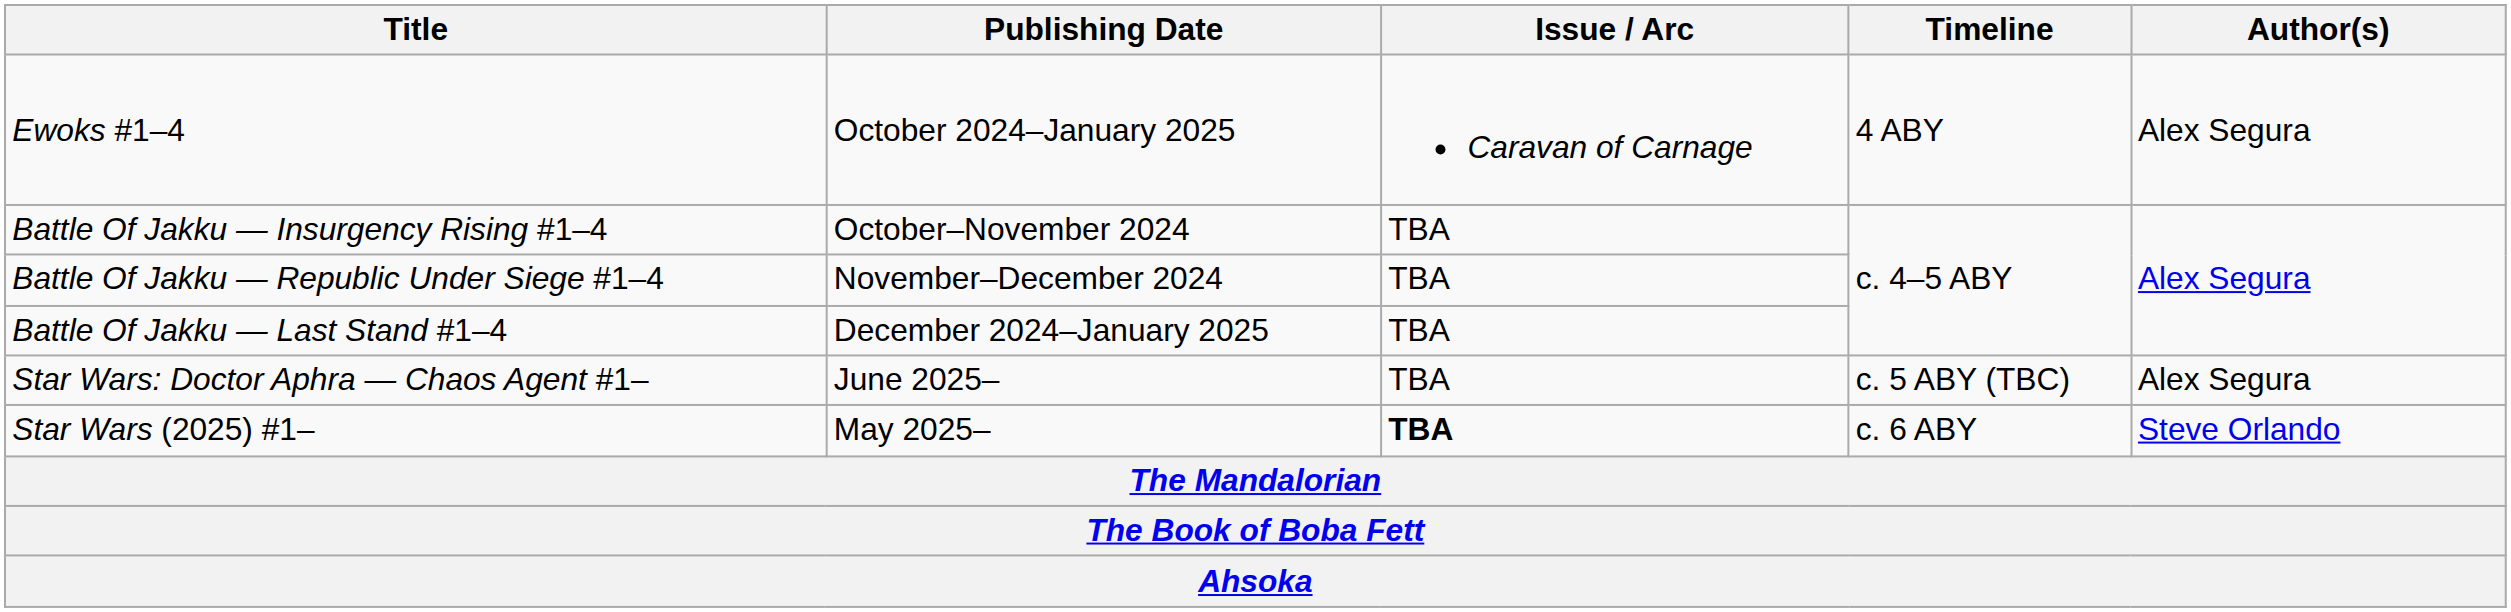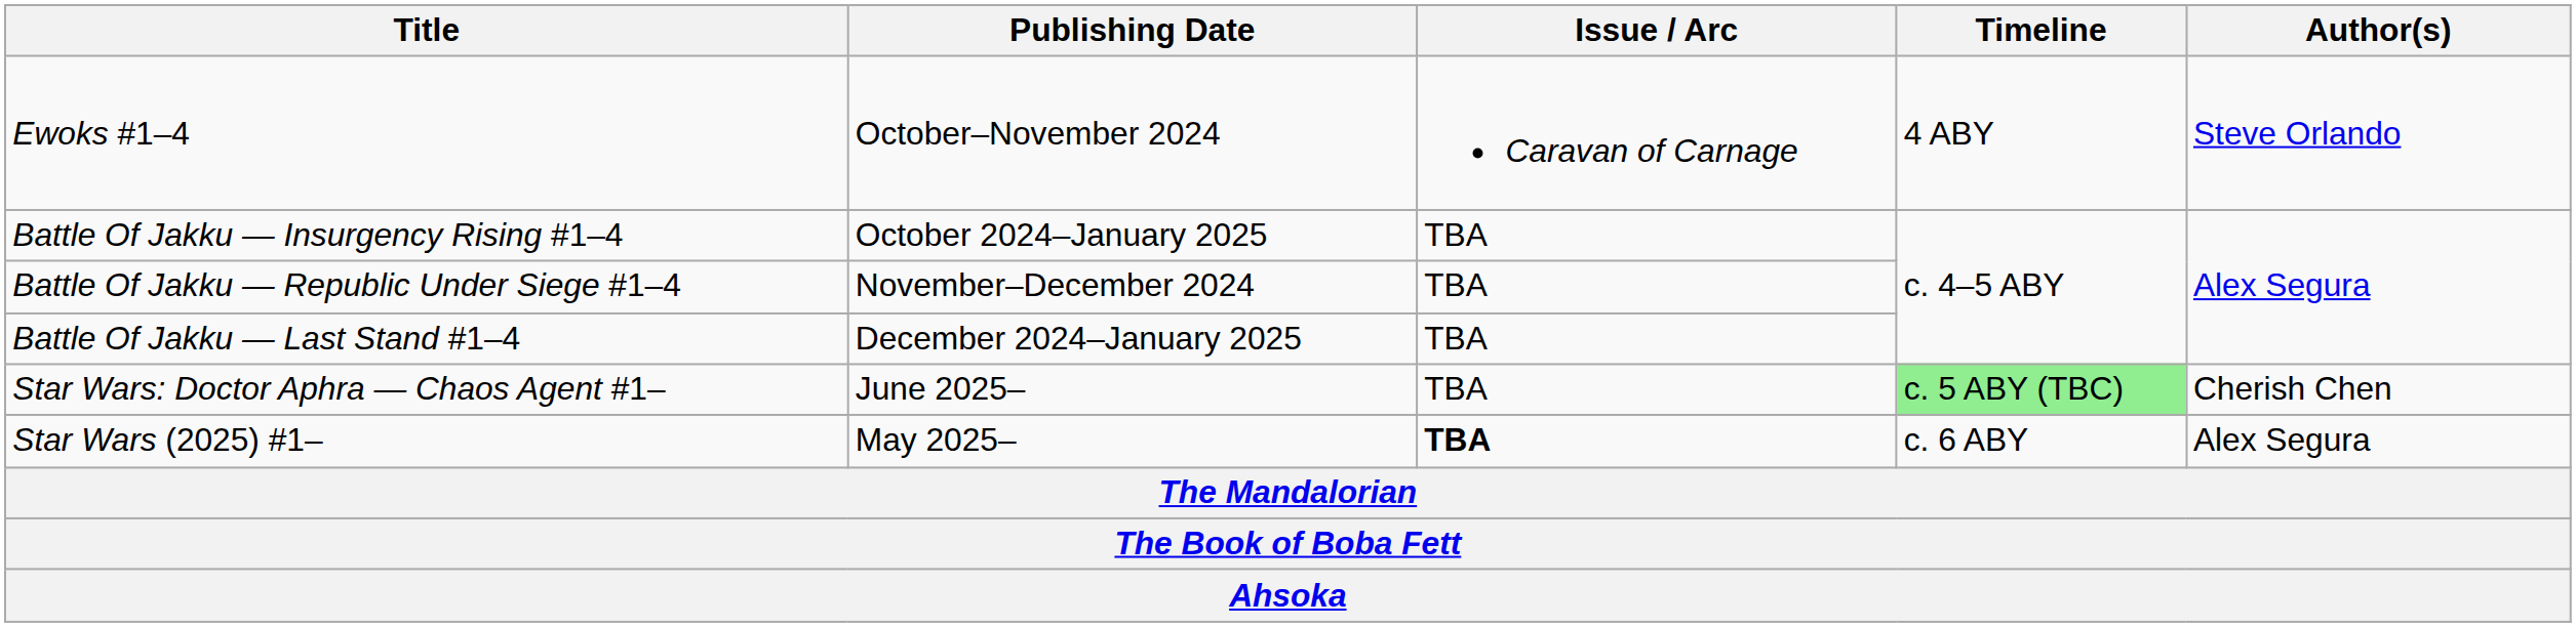Ewoks #1–4 | Publishing Date: October 2024–January 2025 -> October–November 2024
Ewoks #1–4 | Author(s): Alex Segura -> Steve Orlando
Battle Of Jakku — Insurgency Rising #1–4 | Publishing Date: October–November 2024 -> October 2024–January 2025
Star Wars: Doctor Aphra — Chaos Agent #1– | Timeline: no background -> lightgreen background
Star Wars: Doctor Aphra — Chaos Agent #1– | Author(s): Alex Segura -> Cherish Chen
Star Wars (2025) #1– | Author(s): Steve Orlando -> Alex Segura
